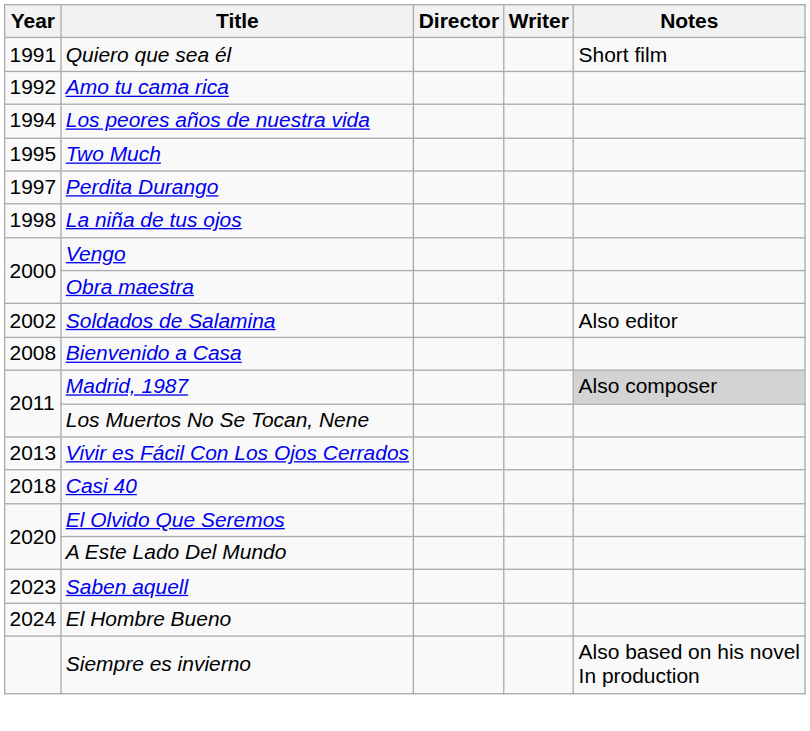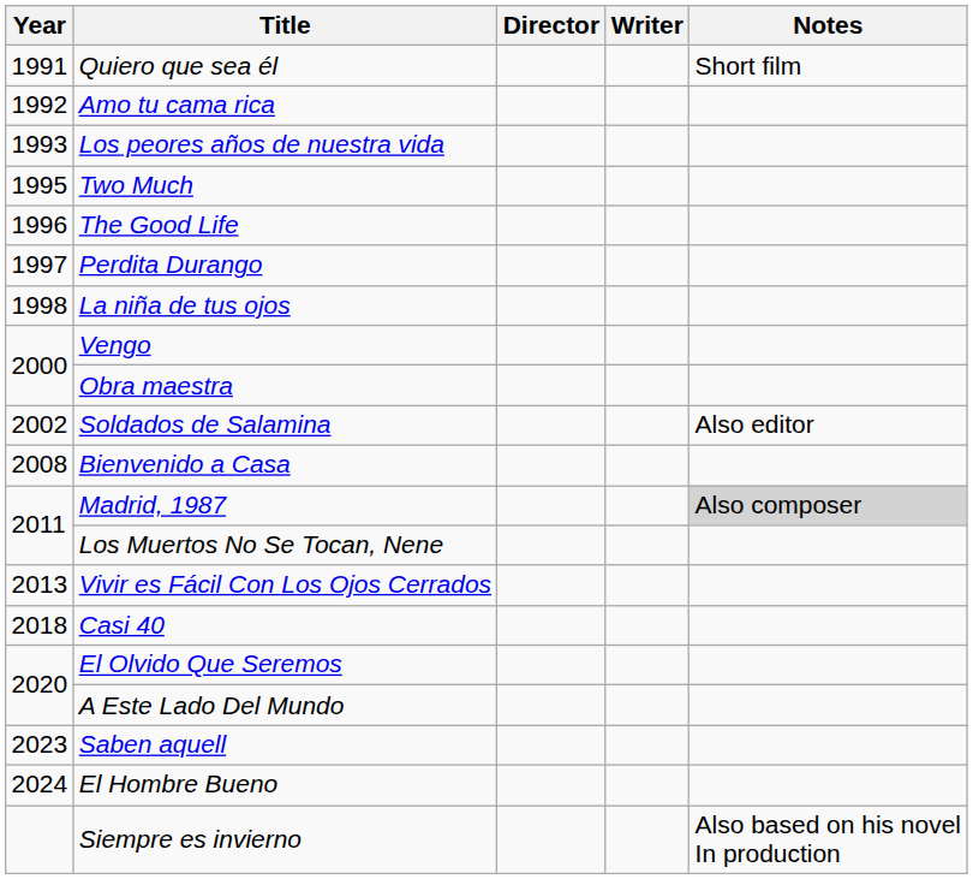Los peores años de nuestra vida | Year: 1994 -> 1993
+ row: 1996 | The Good Life
